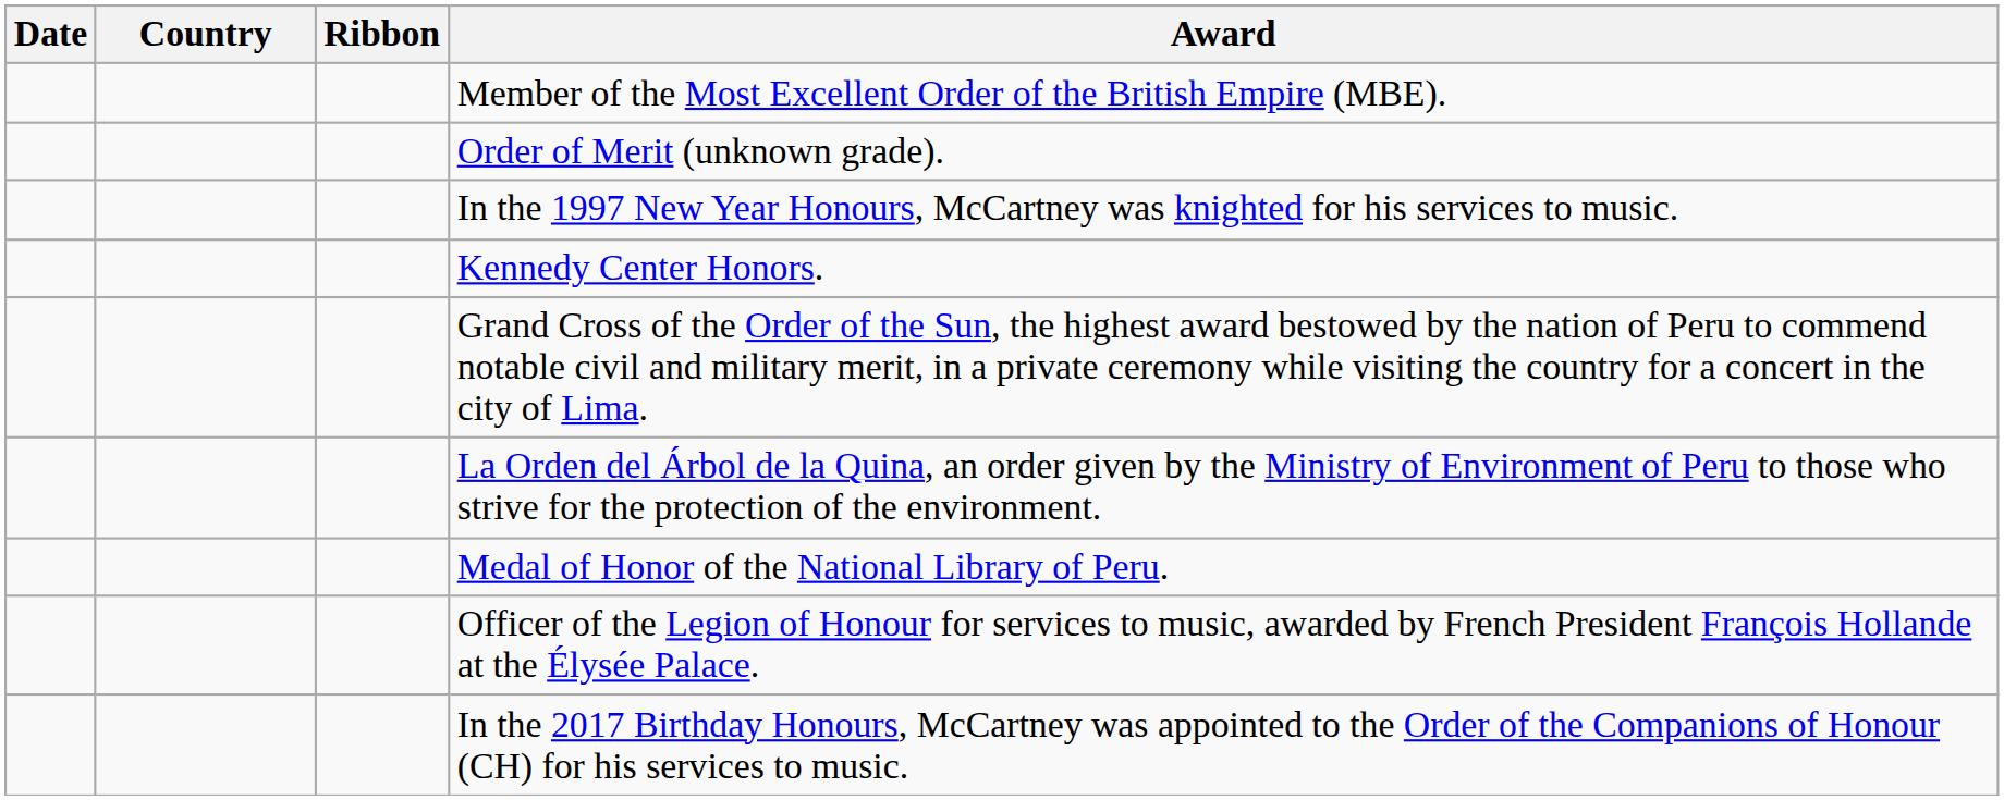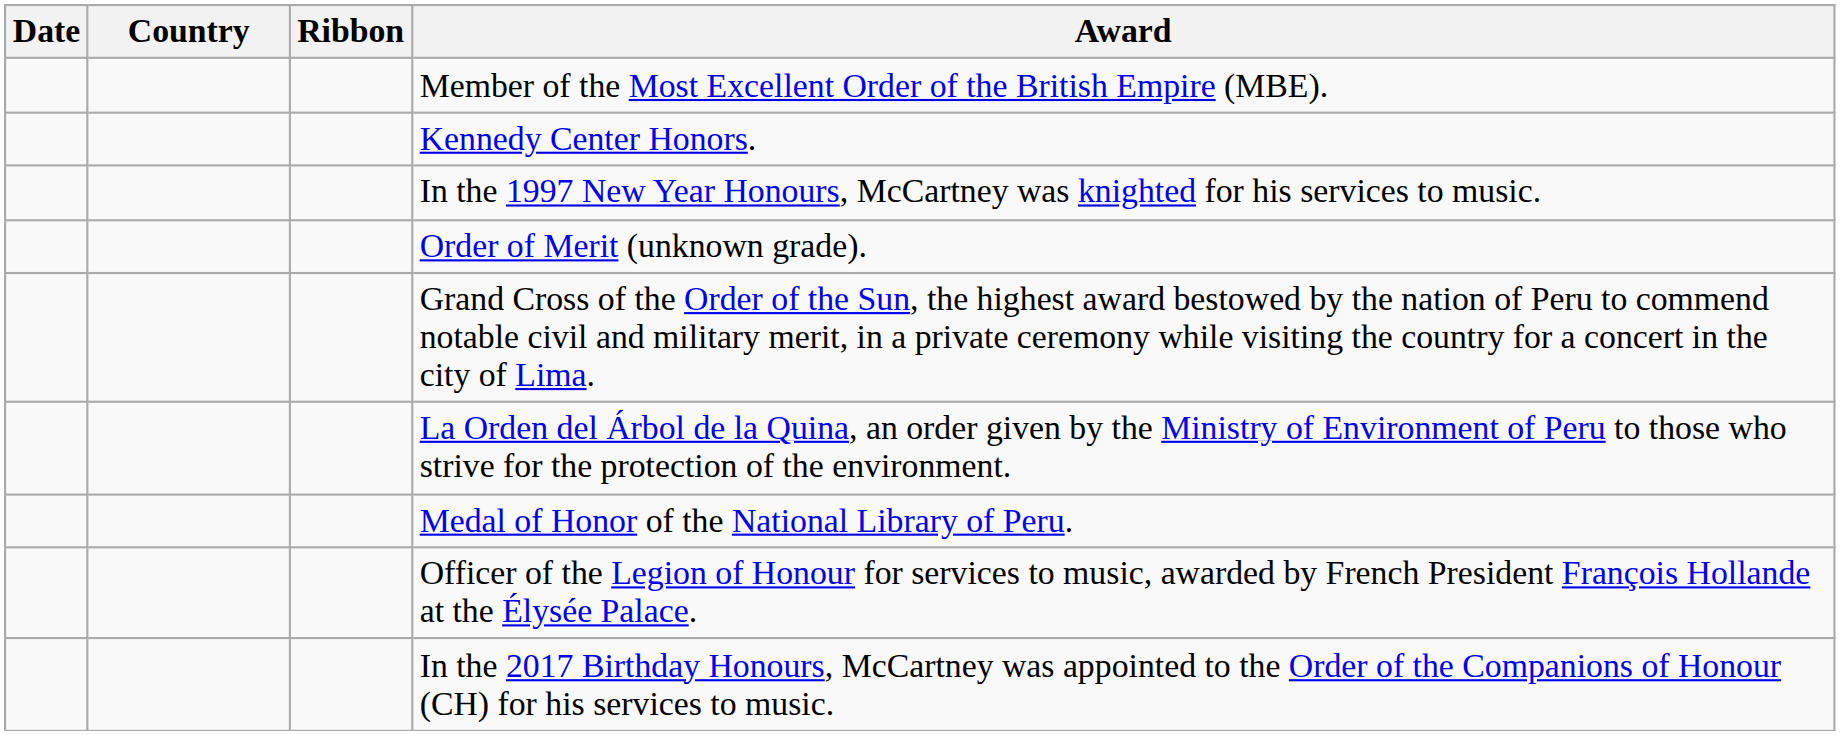rows swapped: Order of Merit (unknown grade). <-> Kennedy Center Honors.
